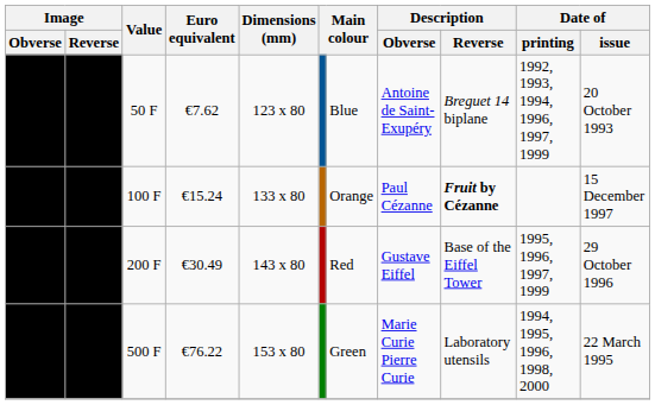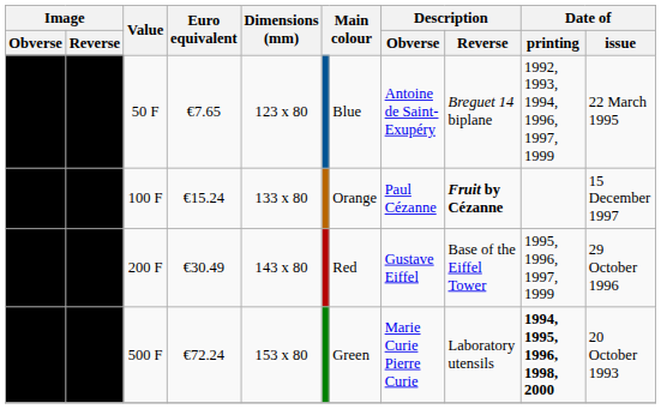50 F | Euro equivalent: €7.62 -> €7.65
50 F | Date of / issue: 20 October 1993 -> 22 March 1995
500 F | Euro equivalent: €76.22 -> €72.24
500 F | Date of / printing: normal -> bold
500 F | Date of / issue: 22 March 1995 -> 20 October 1993
